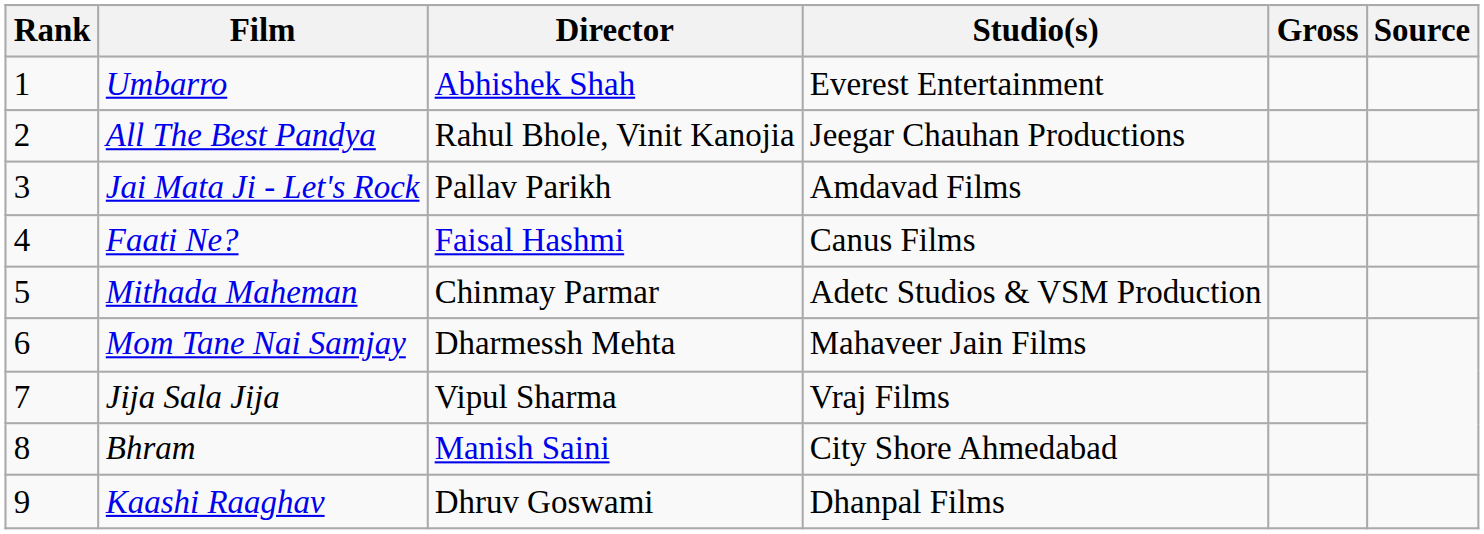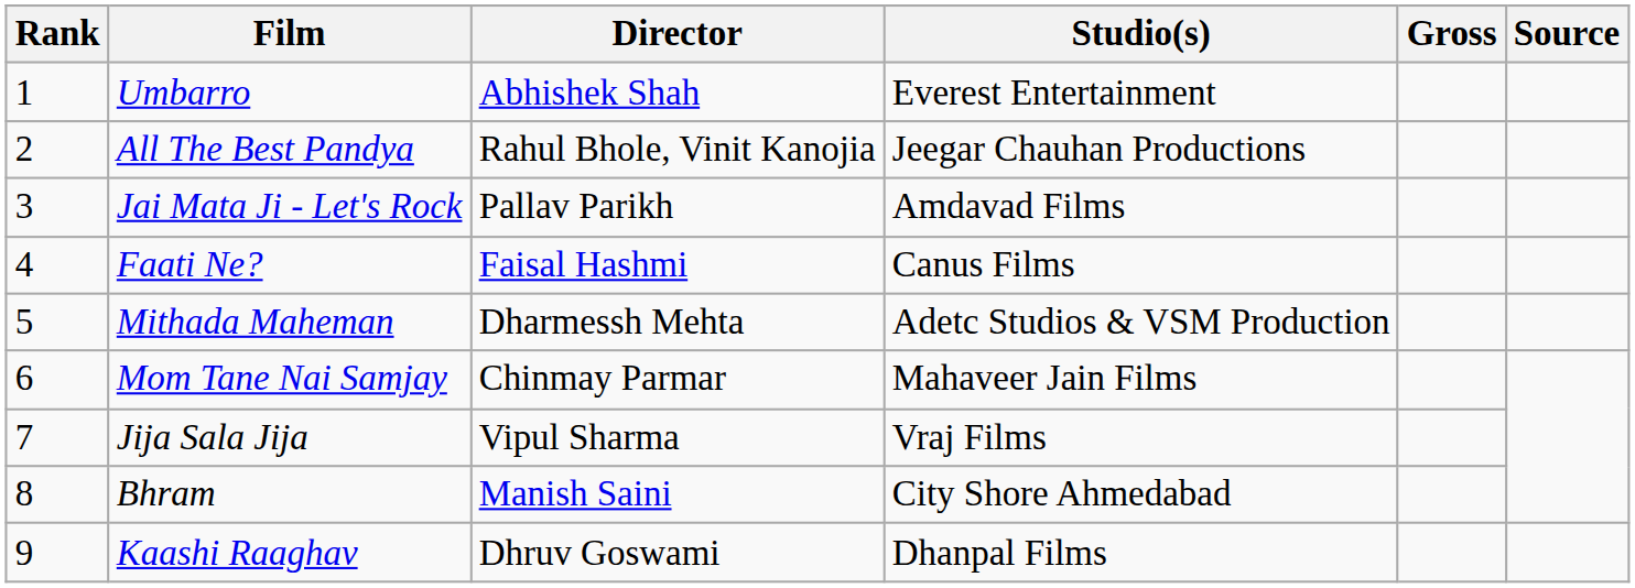Mithada Maheman | Director: Chinmay Parmar -> Dharmessh Mehta
Mom Tane Nai Samjay | Director: Dharmessh Mehta -> Chinmay Parmar
